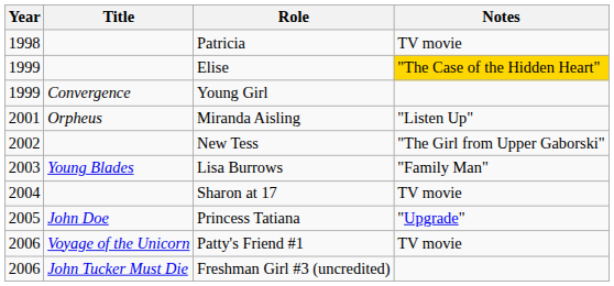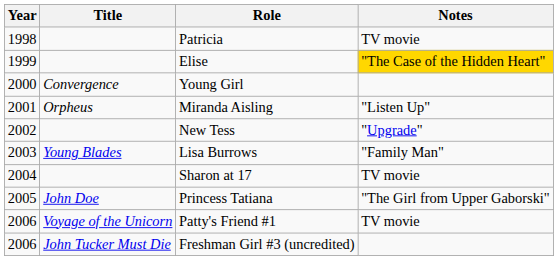Young Girl | Year: 1999 -> 2000
New Tess | Notes: "The Girl from Upper Gaborski" -> "Upgrade"
Princess Tatiana | Notes: "Upgrade" -> "The Girl from Upper Gaborski"
